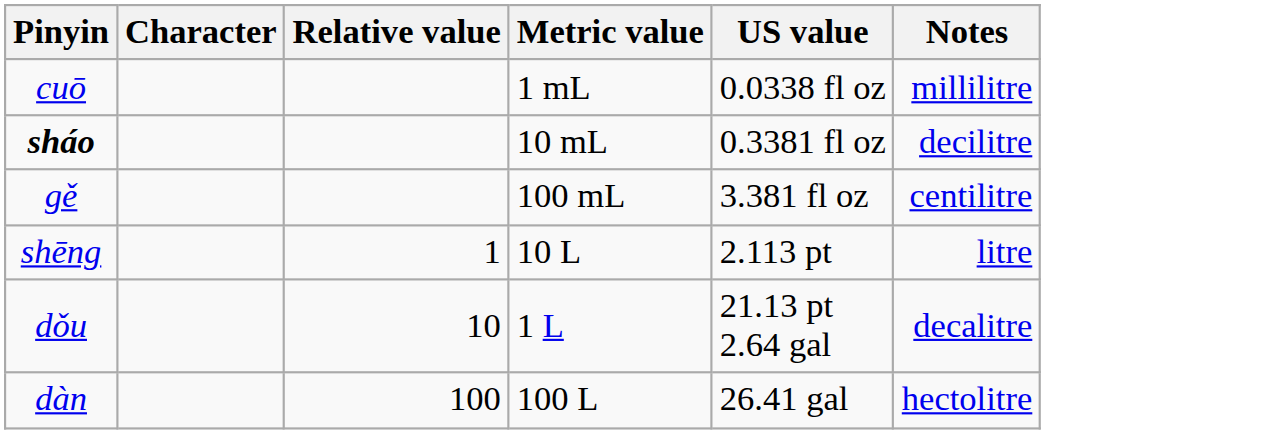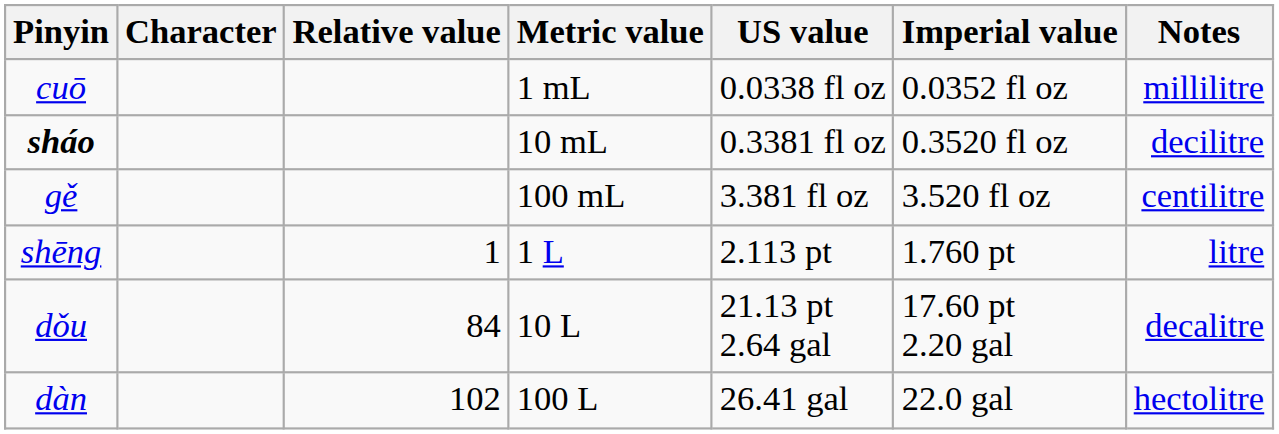+ column: Imperial value | 0.0352 fl oz | 0.3520 fl oz | 3.520 fl oz | 1.760 pt | 17.60 pt 2.20 gal | 22.0 gal
shēng | Metric value: 10 L -> 1 L
dǒu | Relative value: 10 -> 84
dǒu | Metric value: 1 L -> 10 L
dàn | Relative value: 100 -> 102
